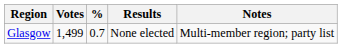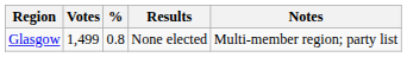Glasgow | %: 0.7 -> 0.8
